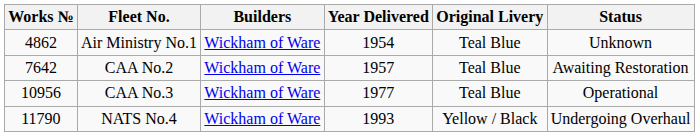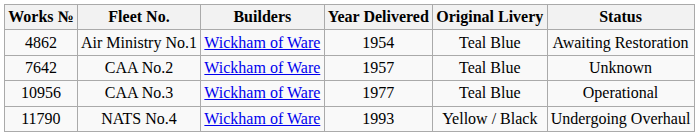Air Ministry No.1 | Status: Unknown -> Awaiting Restoration
CAA No.2 | Status: Awaiting Restoration -> Unknown
